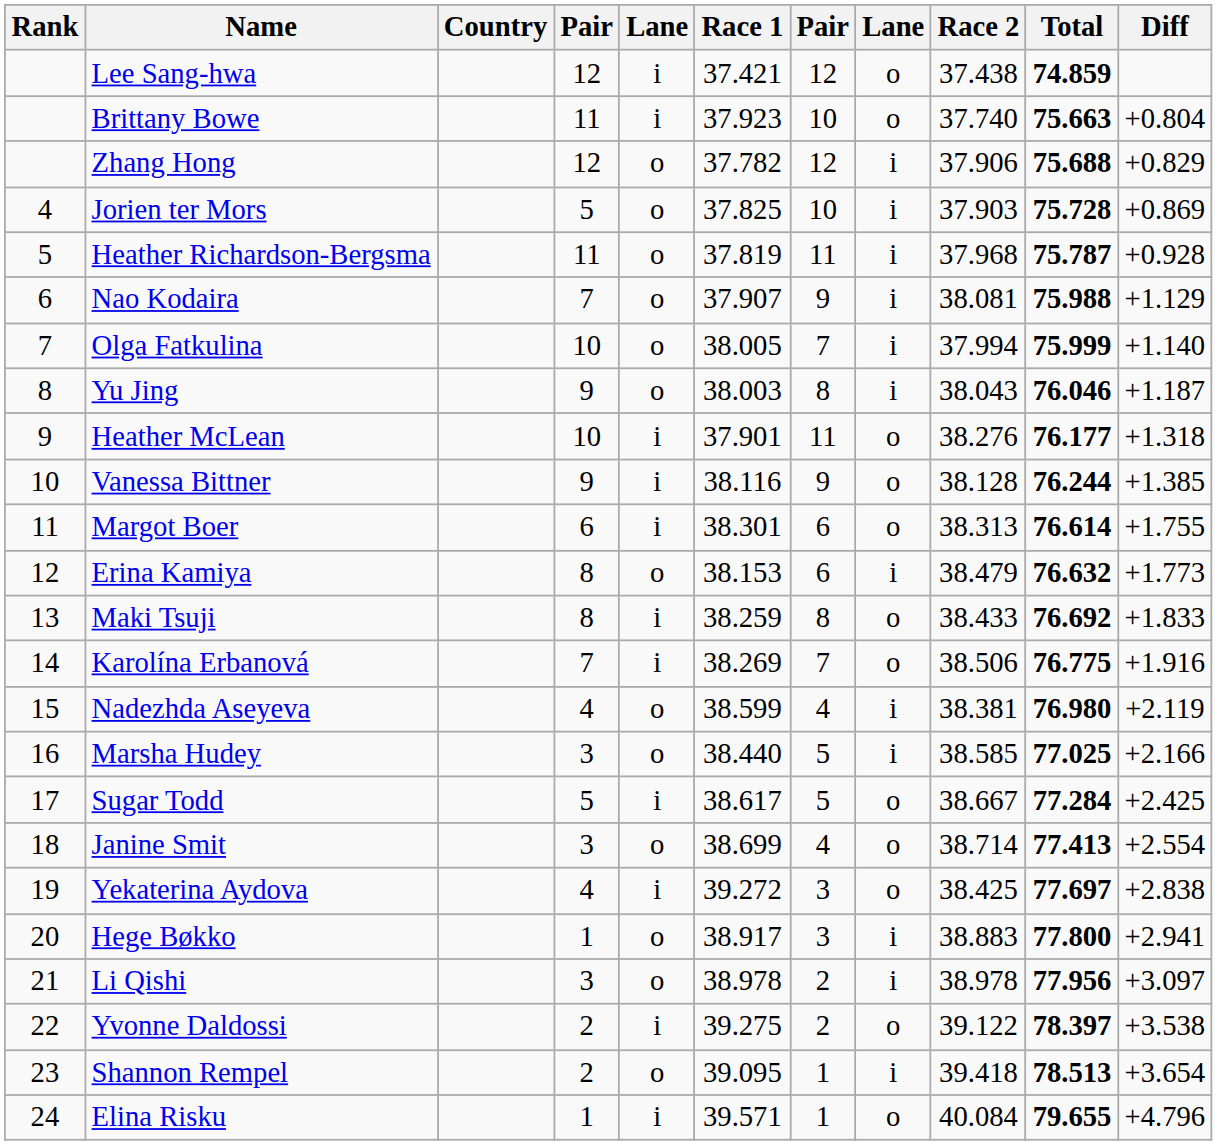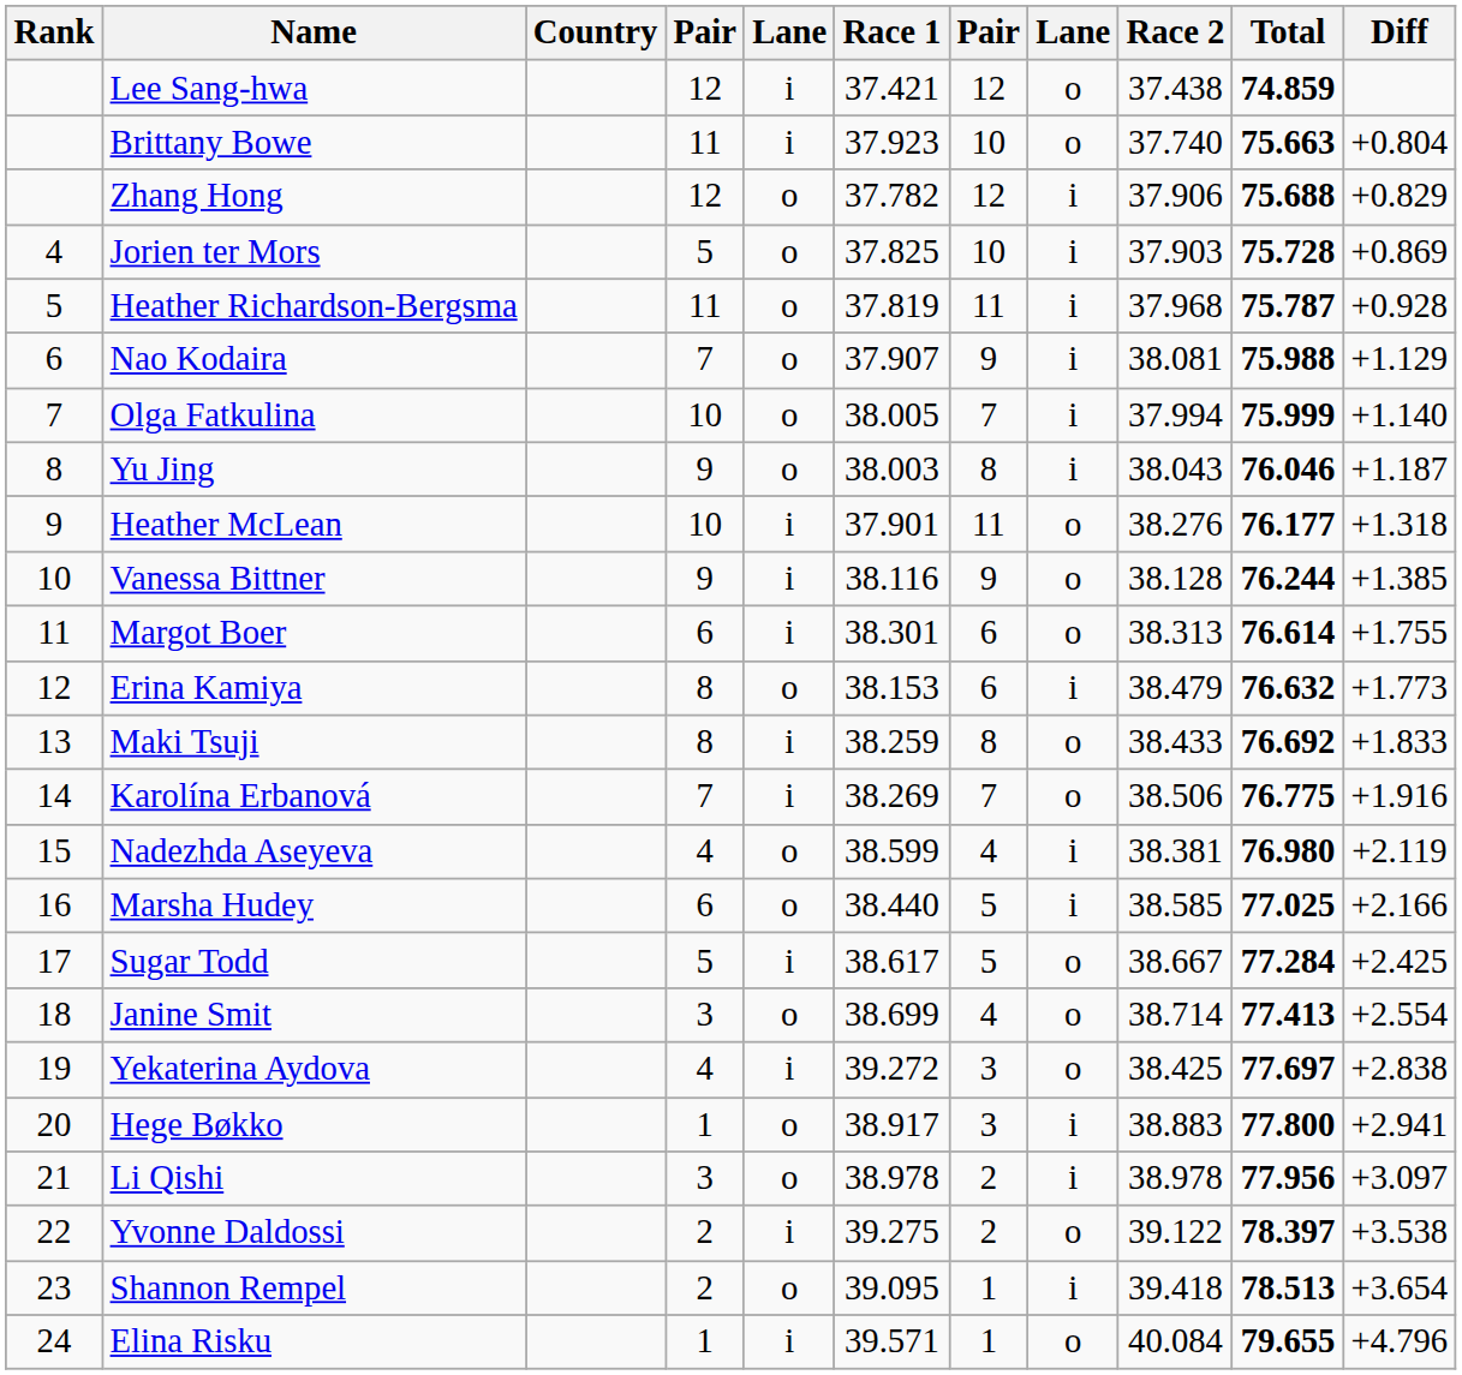Marsha Hudey | column 4: 3 -> 6
